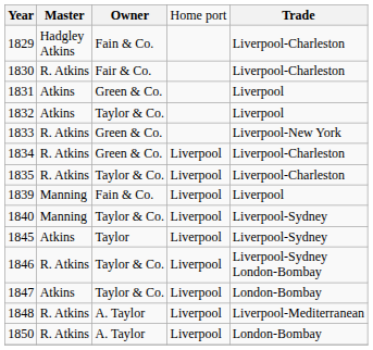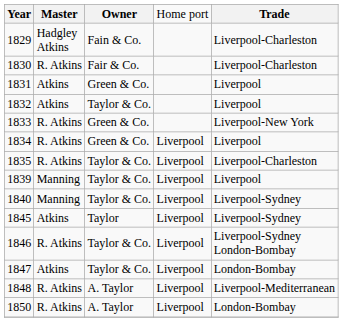1834 | column 5: Liverpool-Charleston -> Liverpool
1839 | column 3: Fain & Co. -> Taylor & Co.
